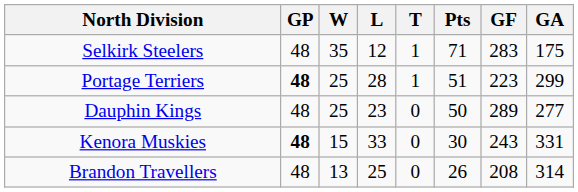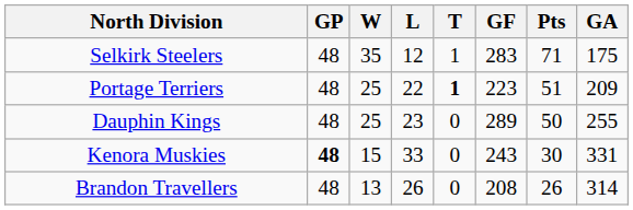columns swapped: Pts <-> GF
Portage Terriers | GP: bold -> normal
Portage Terriers | L: 28 -> 22
Portage Terriers | T: normal -> bold
Portage Terriers | GA: 299 -> 209
Dauphin Kings | GA: 277 -> 255
Brandon Travellers | L: 25 -> 26
